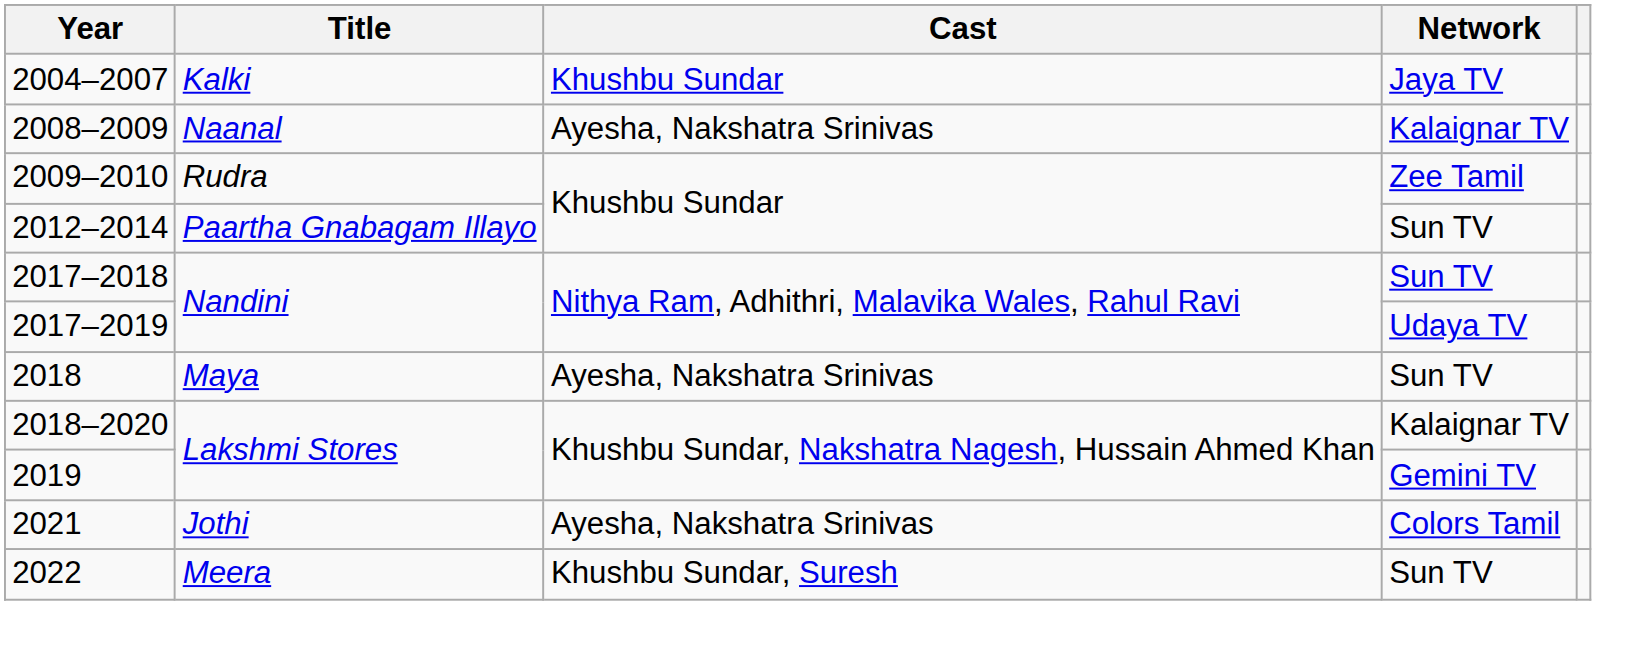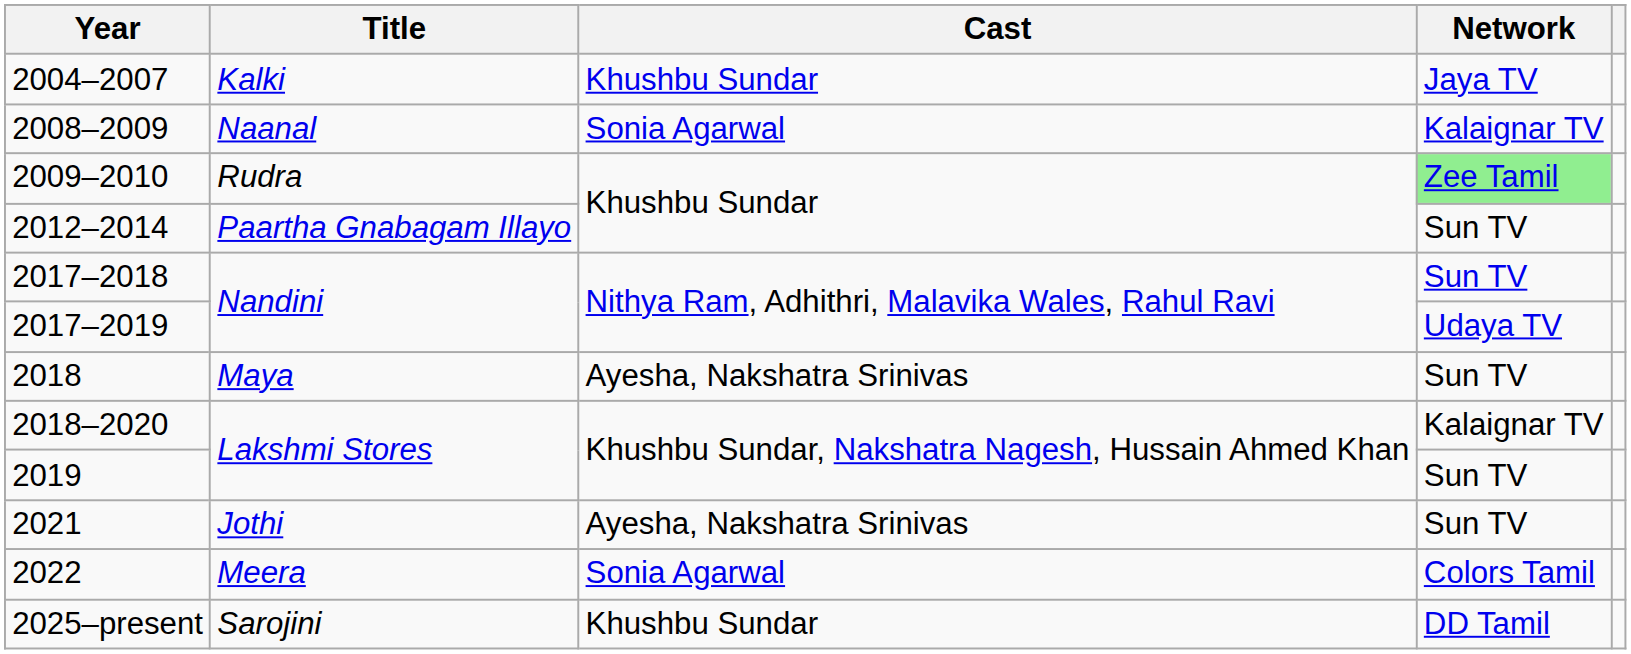2008–2009 | Cast: Ayesha, Nakshatra Srinivas -> Sonia Agarwal
2009–2010 | Network: no background -> lightgreen background
2019 | Network: Gemini TV -> Sun TV
2021 | Network: Colors Tamil -> Sun TV
2022 | Cast: Khushbu Sundar, Suresh -> Sonia Agarwal
2022 | Network: Sun TV -> Colors Tamil
+ row: 2025–present | Sarojini | Khushbu Sundar | DD Tamil
